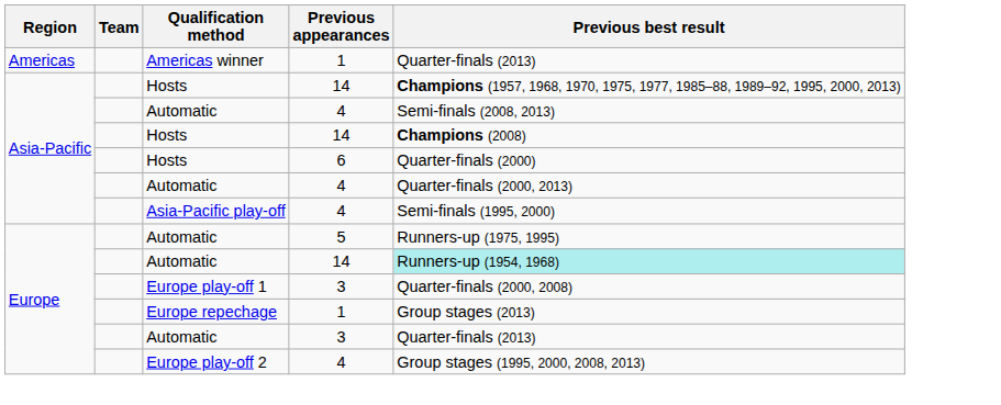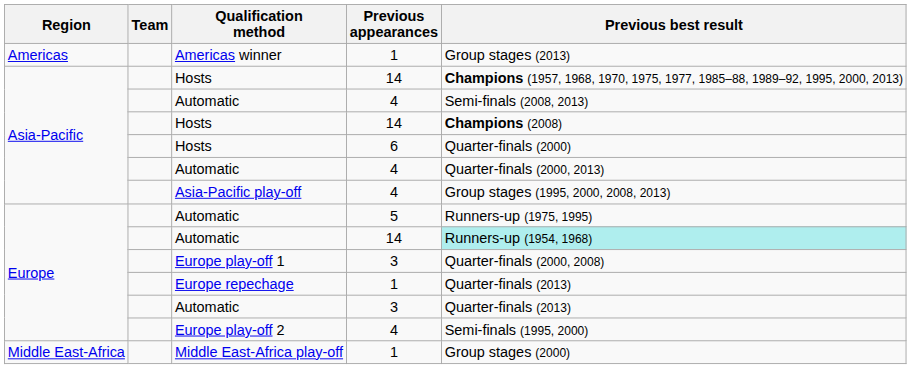Americas winner | Previous best result: Quarter-finals (2013) -> Group stages (2013)
Asia-Pacific play-off | Previous best result: Semi-finals (1995, 2000) -> Group stages (1995, 2000, 2008, 2013)
Europe repechage | Previous best result: Group stages (2013) -> Quarter-finals (2013)
Europe play-off 2 | Previous best result: Group stages (1995, 2000, 2008, 2013) -> Semi-finals (1995, 2000)
+ row: Middle East-Africa | Middle East-Africa play-off | 1 | Group stages (2000)
